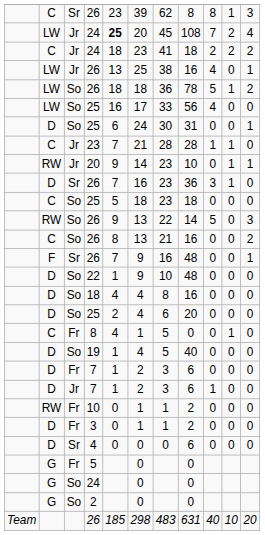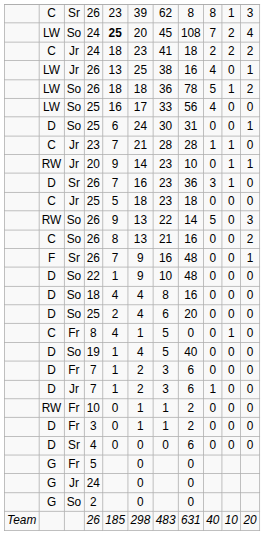LW / 24 | column 3: Jr -> So
C / 25 | column 3: So -> Jr
G / 24 | column 3: So -> Jr
